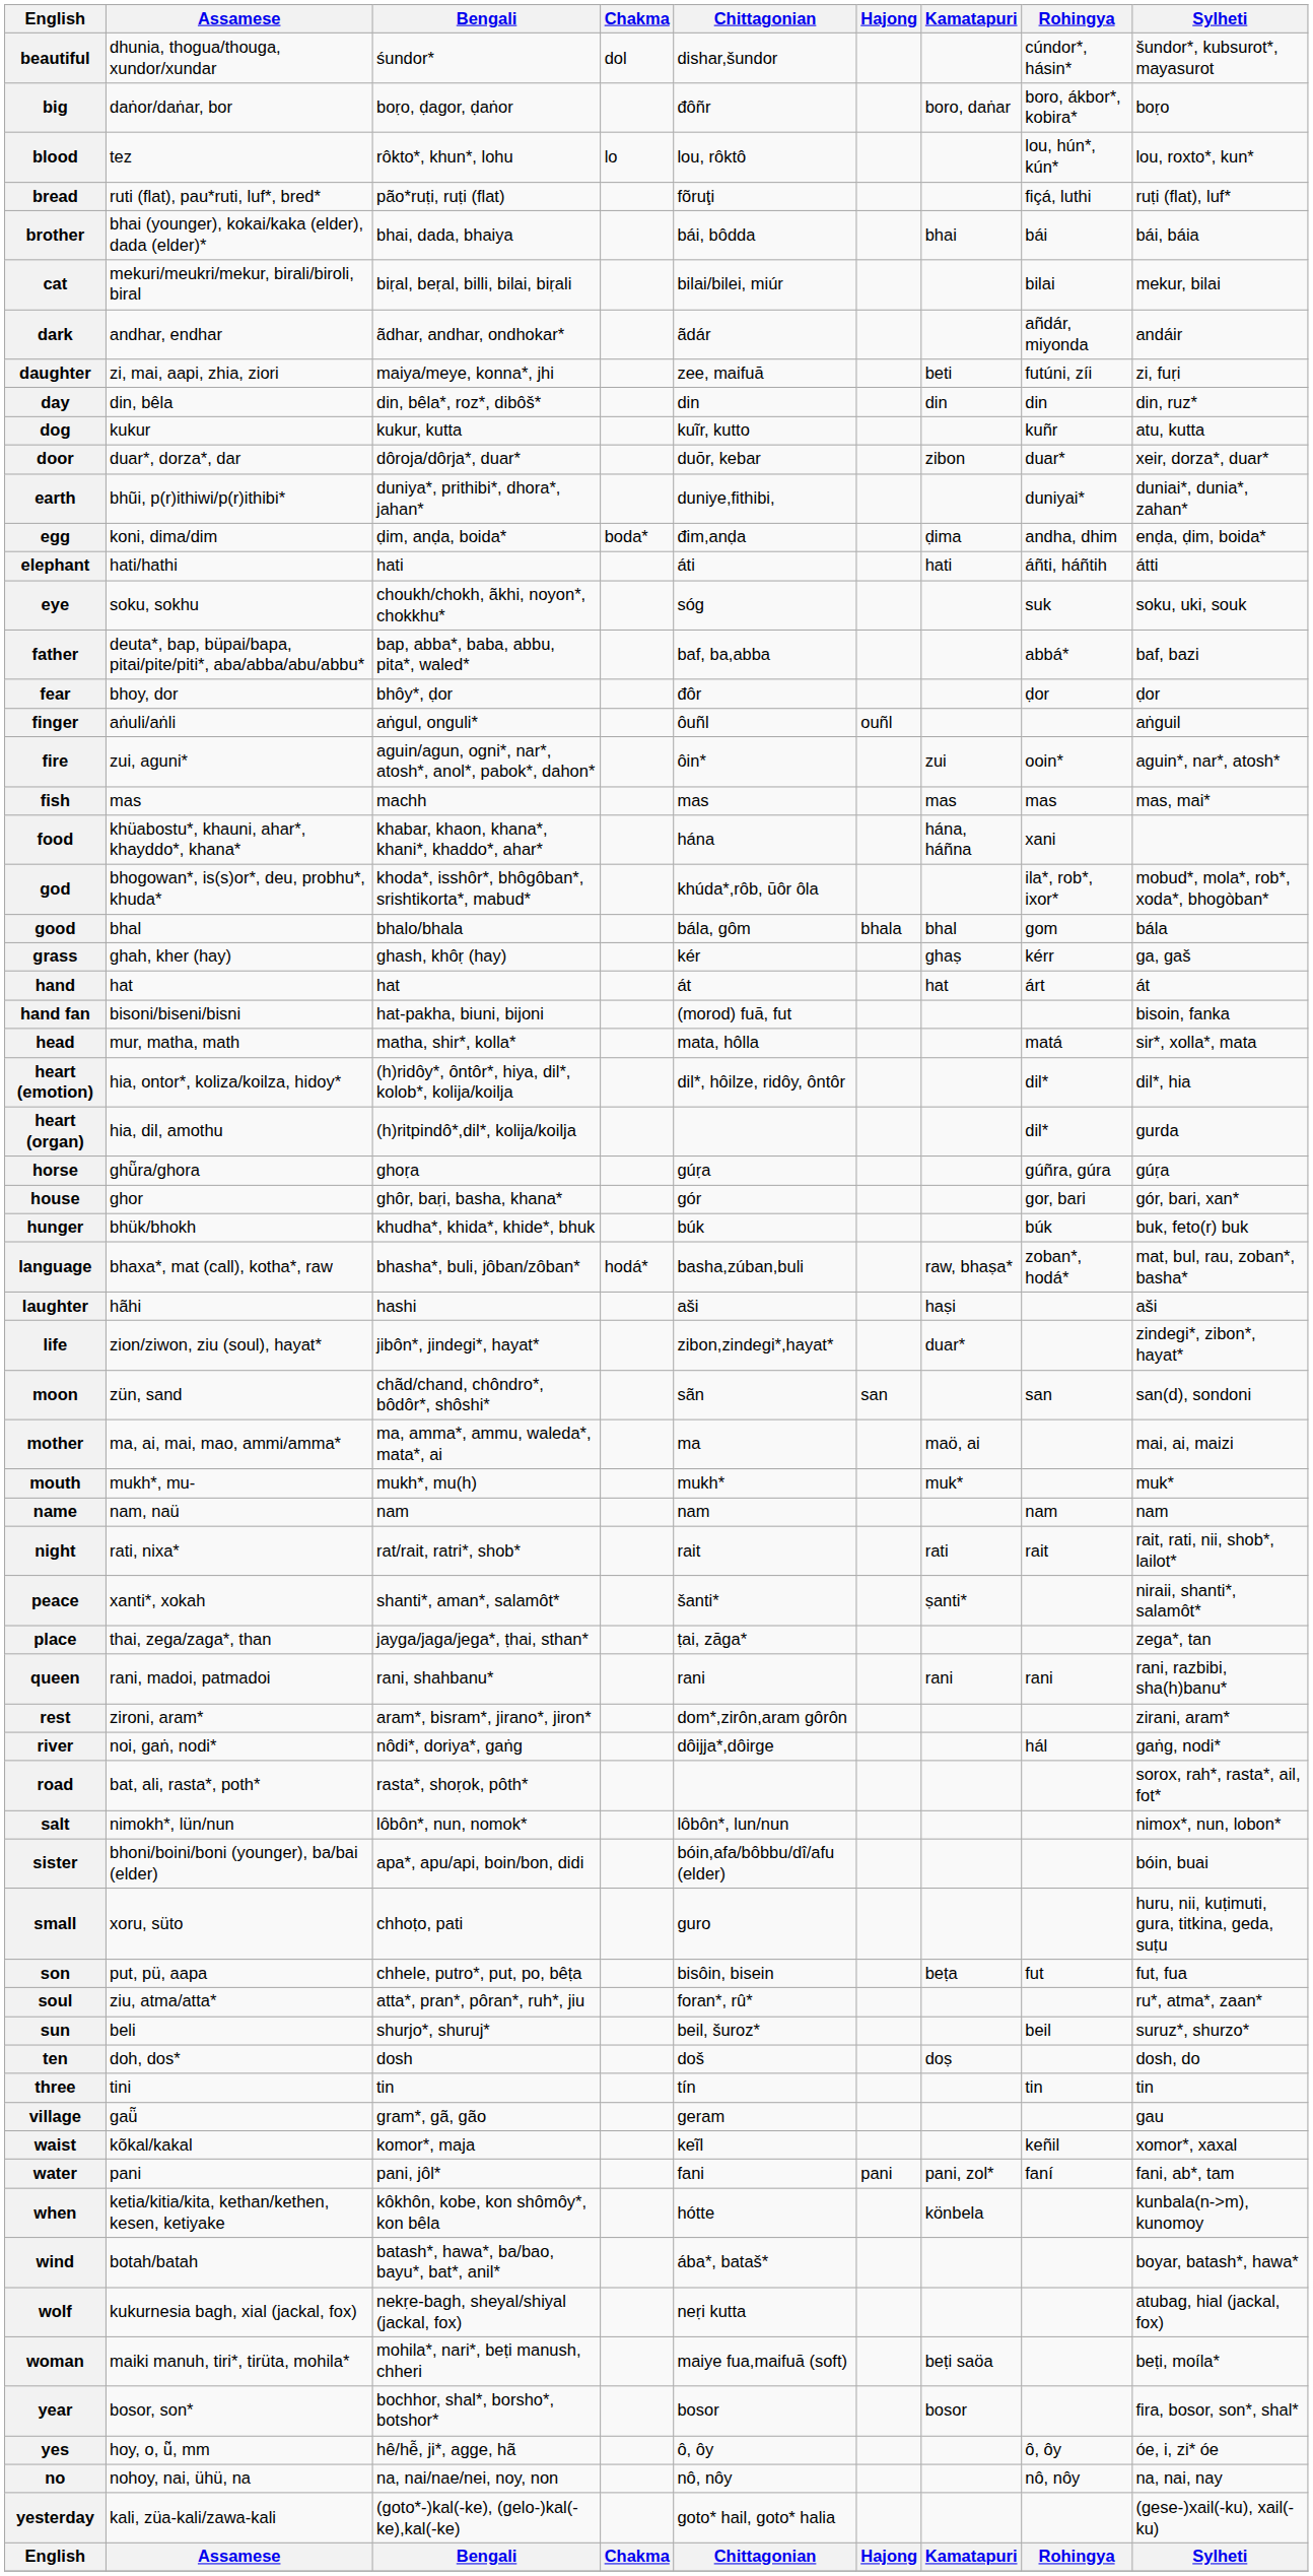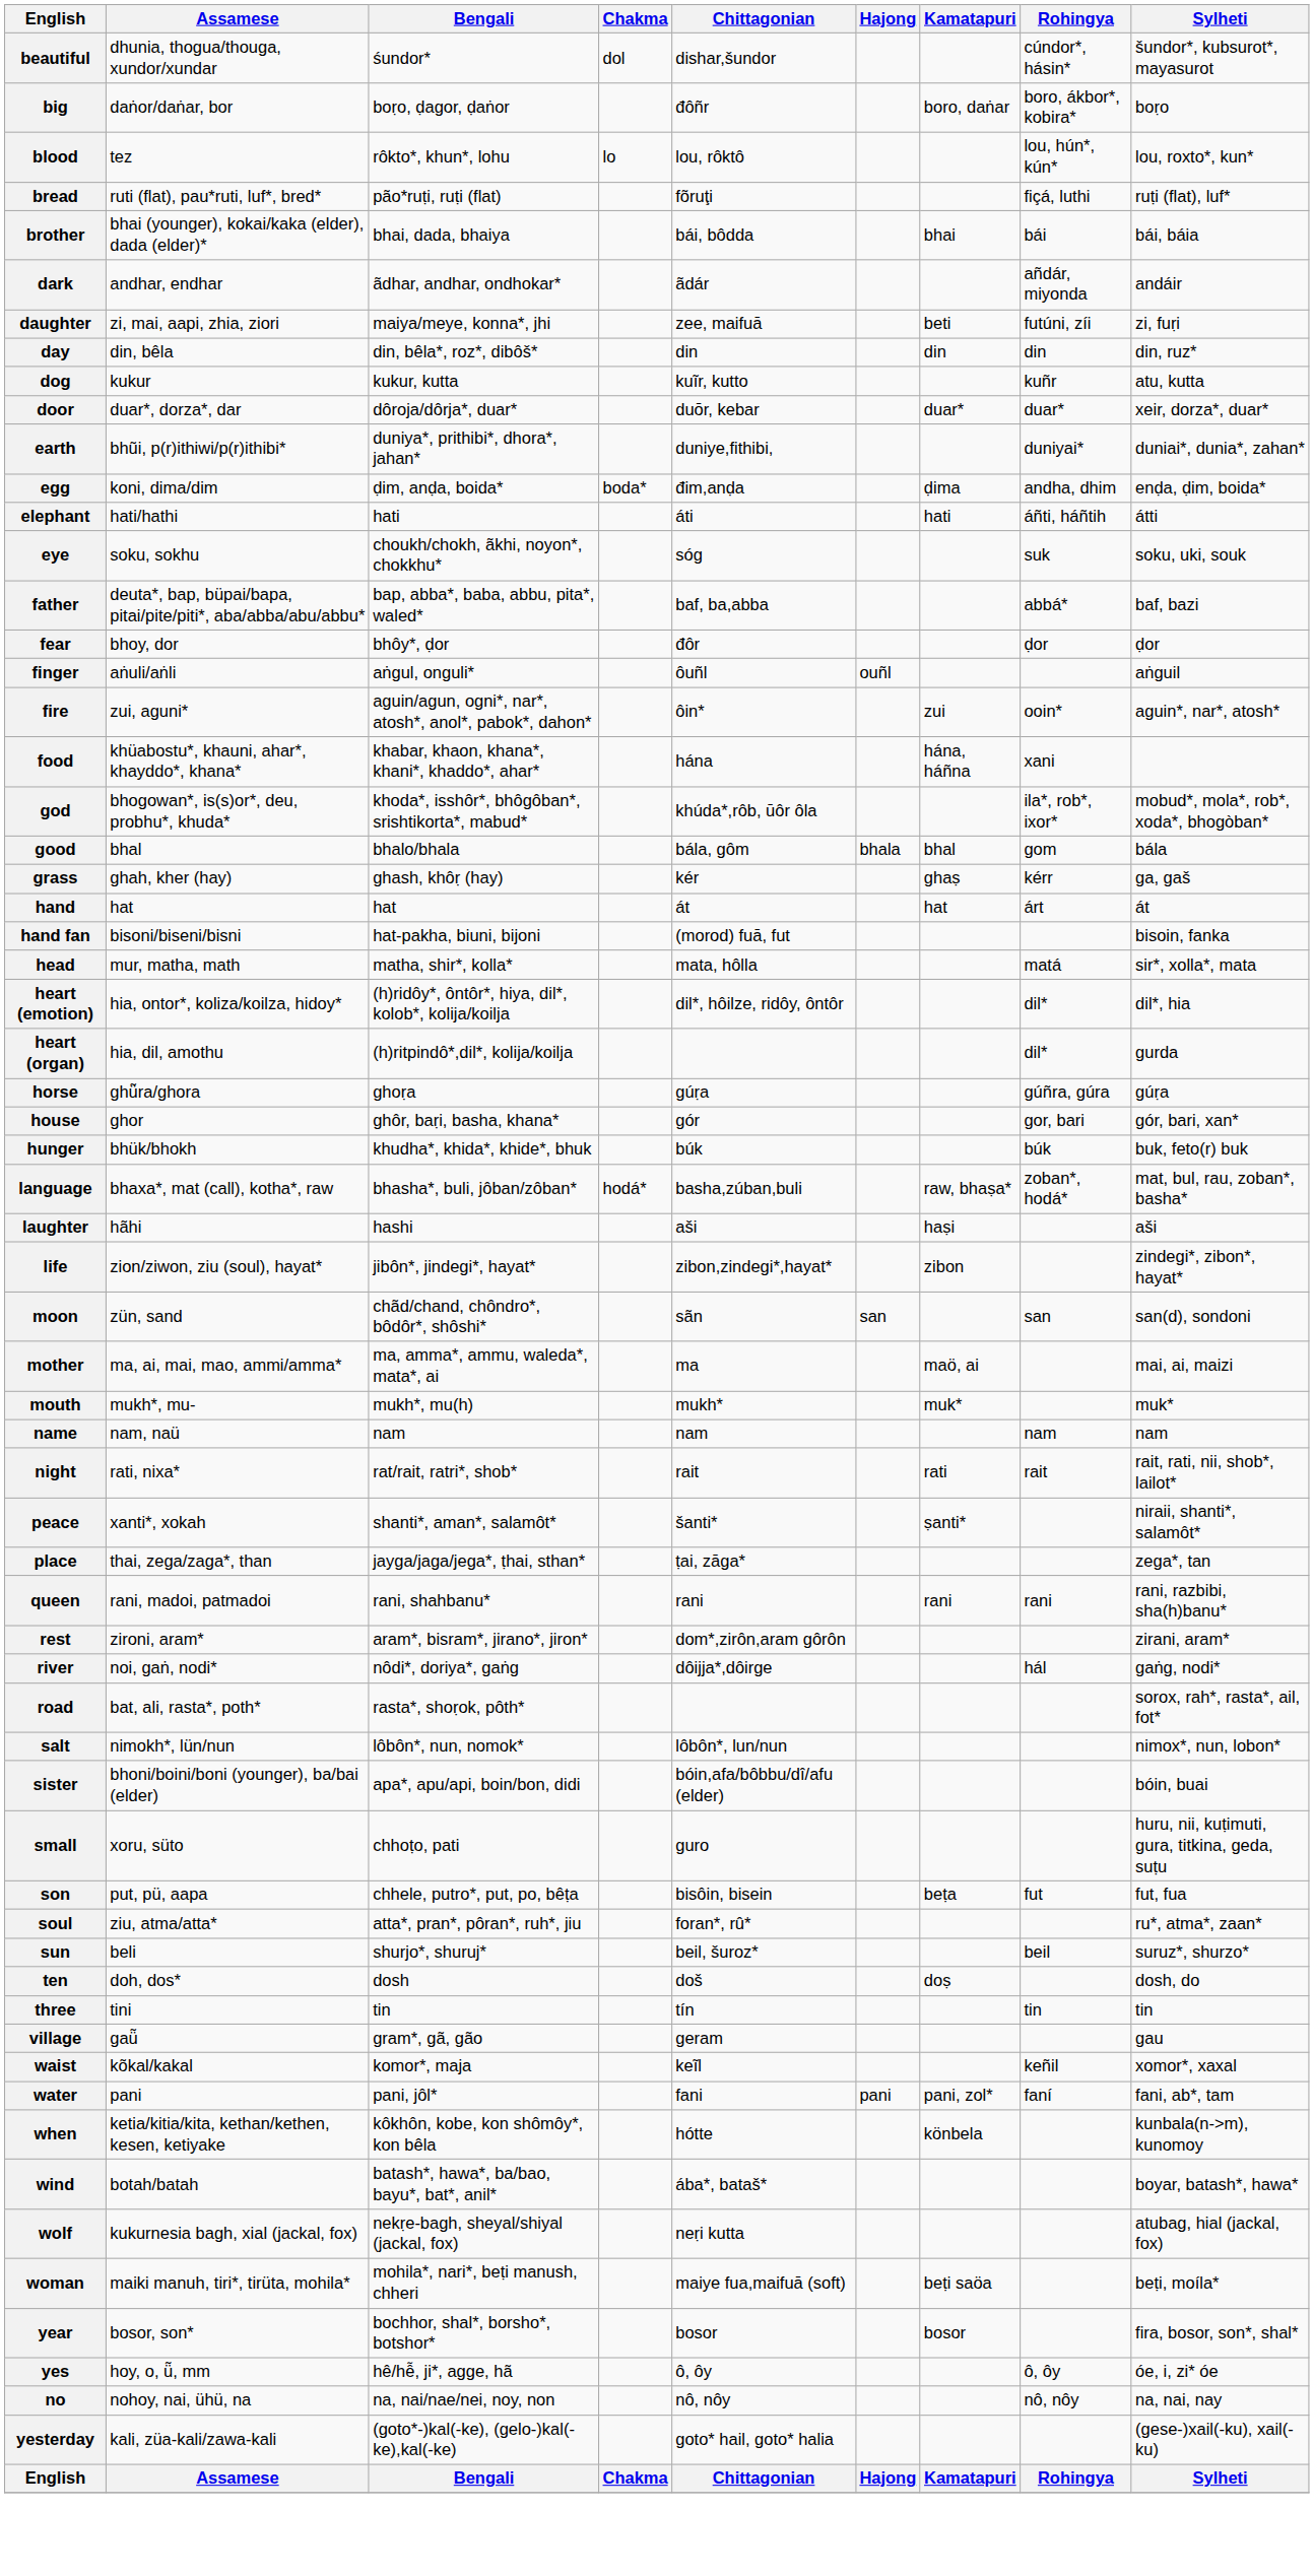- row: cat | mekuri/meukri/mekur, birali/biroli, biral | biṛal, beṛal, billi, bilai, biṛali | bilai/bilei, miúr | bilai | mekur, bilai
door | Kamatapuri: zibon -> duar*
- row: fish | mas | machh | mas | mas | mas | mas, mai*
life | Kamatapuri: duar* -> zibon
